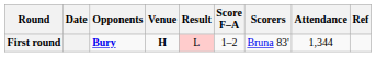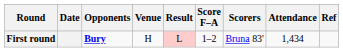First round | Venue: bold -> normal
First round | Attendance: 1,344 -> 1,434
